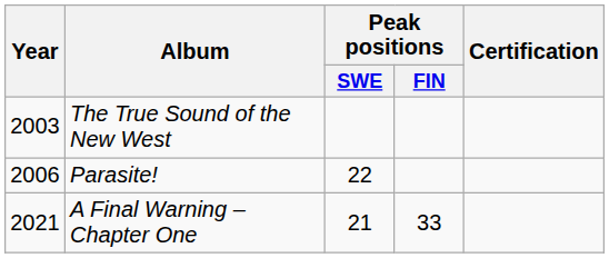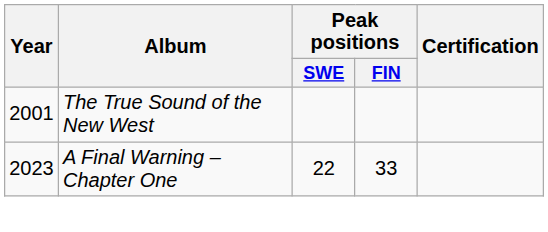The True Sound of the New West | Year: 2003 -> 2001
- row: 2006 | Parasite! | 22
A Final Warning – Chapter One | Year: 2021 -> 2023
A Final Warning – Chapter One | Peak positions / SWE: 21 -> 22
